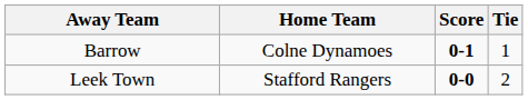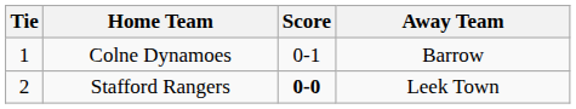columns swapped: Tie <-> Away Team
Colne Dynamoes | Score: bold -> normal
